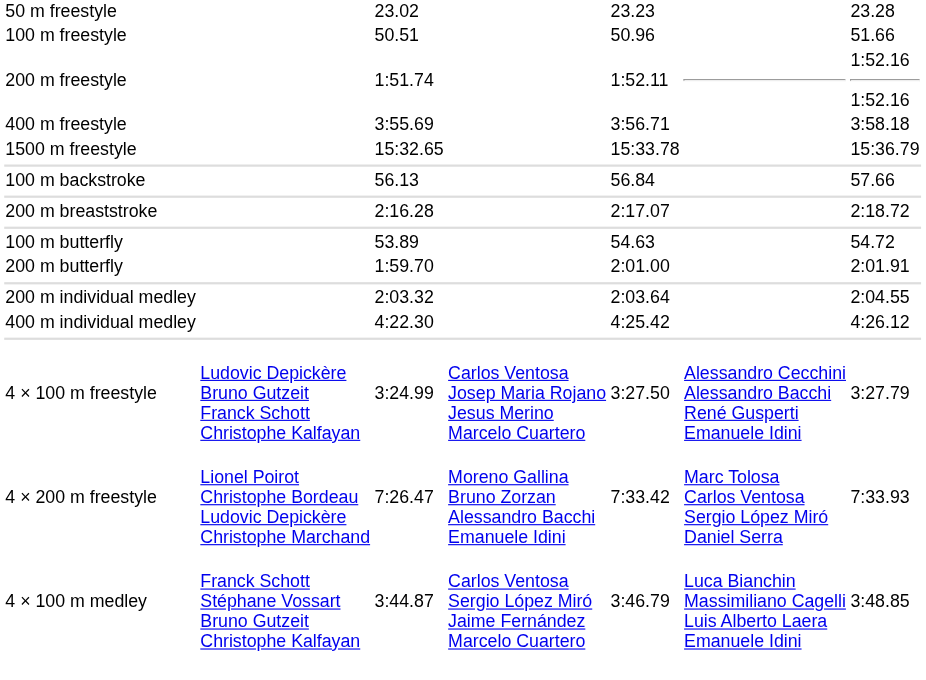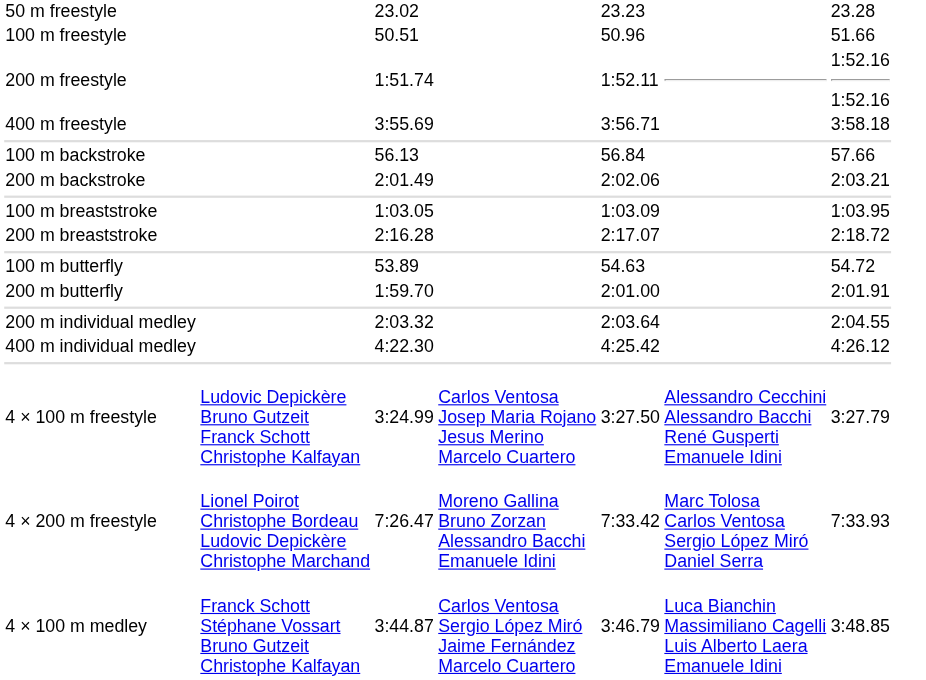- row: 1500 m freestyle | 15:32.65 | 15:33.78 | 15:36.79
+ row: 200 m backstroke | 2:01.49 | 2:02.06 | 2:03.21
+ row: 100 m breaststroke | 1:03.05 | 1:03.09 | 1:03.95
